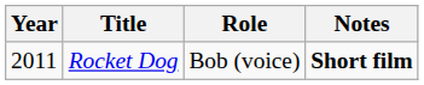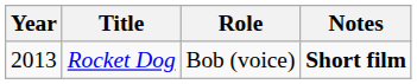Rocket Dog | Year: 2011 -> 2013
